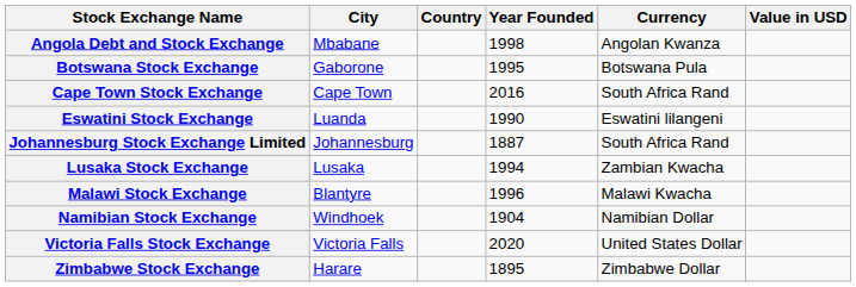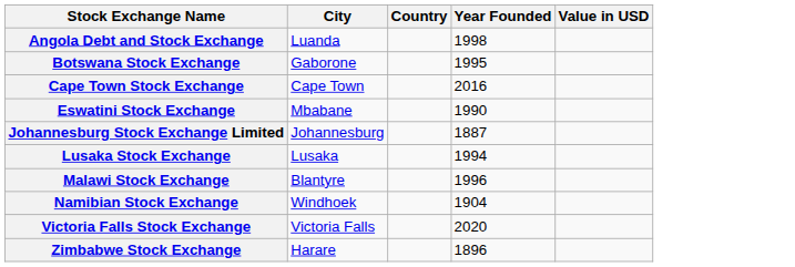- column: Currency | Angolan Kwanza | Botswana Pula | South Africa Rand | Eswatini lilangeni | South Africa Rand | Zambian Kwacha | Malawi Kwacha | Namibian Dollar | United States Dollar | Zimbabwe Dollar
Angola Debt and Stock Exchange | City: Mbabane -> Luanda
Eswatini Stock Exchange | City: Luanda -> Mbabane
Zimbabwe Stock Exchange | Year Founded: 1895 -> 1896
